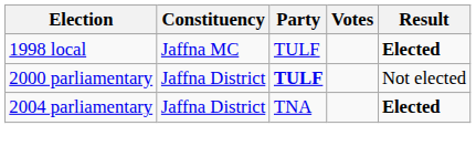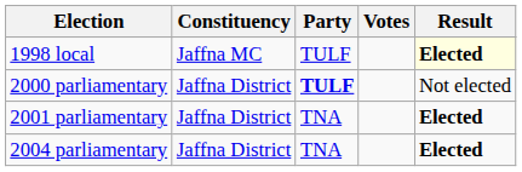1998 local | Result: no background -> lightyellow background
+ row: 2001 parliamentary | Jaffna District | TNA | Elected
